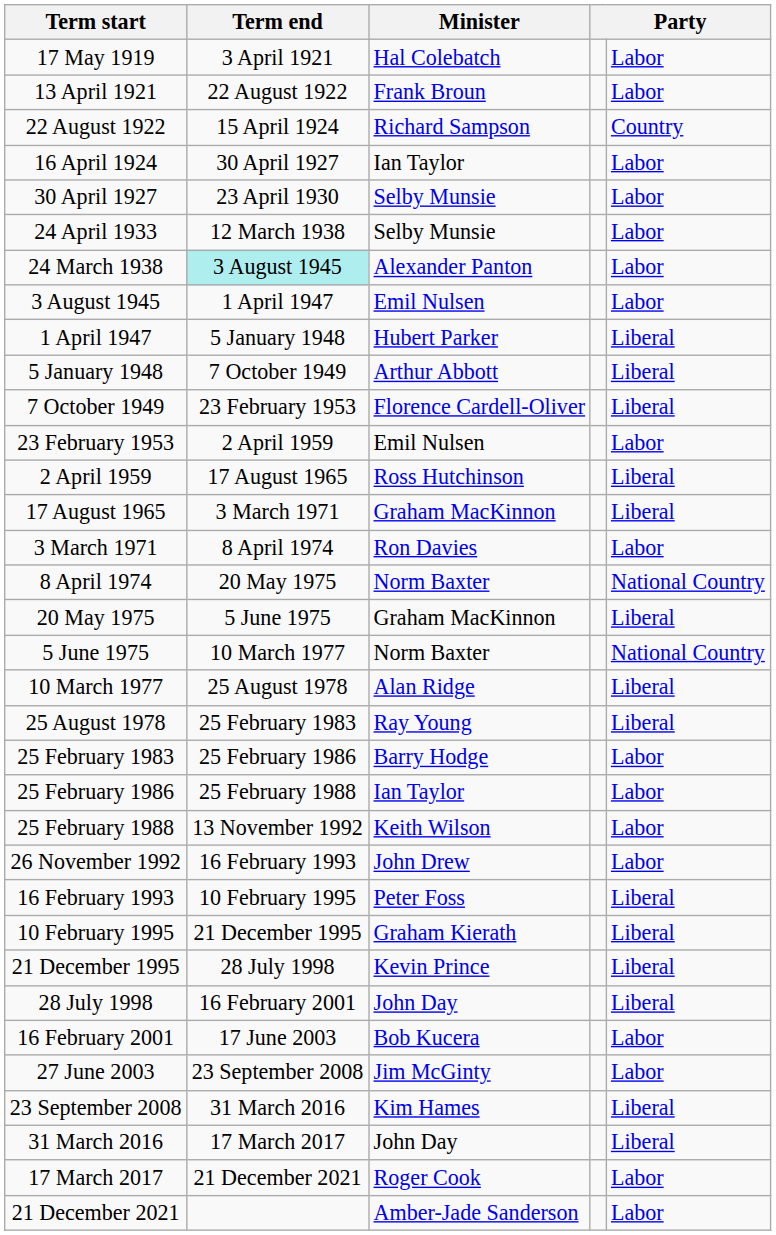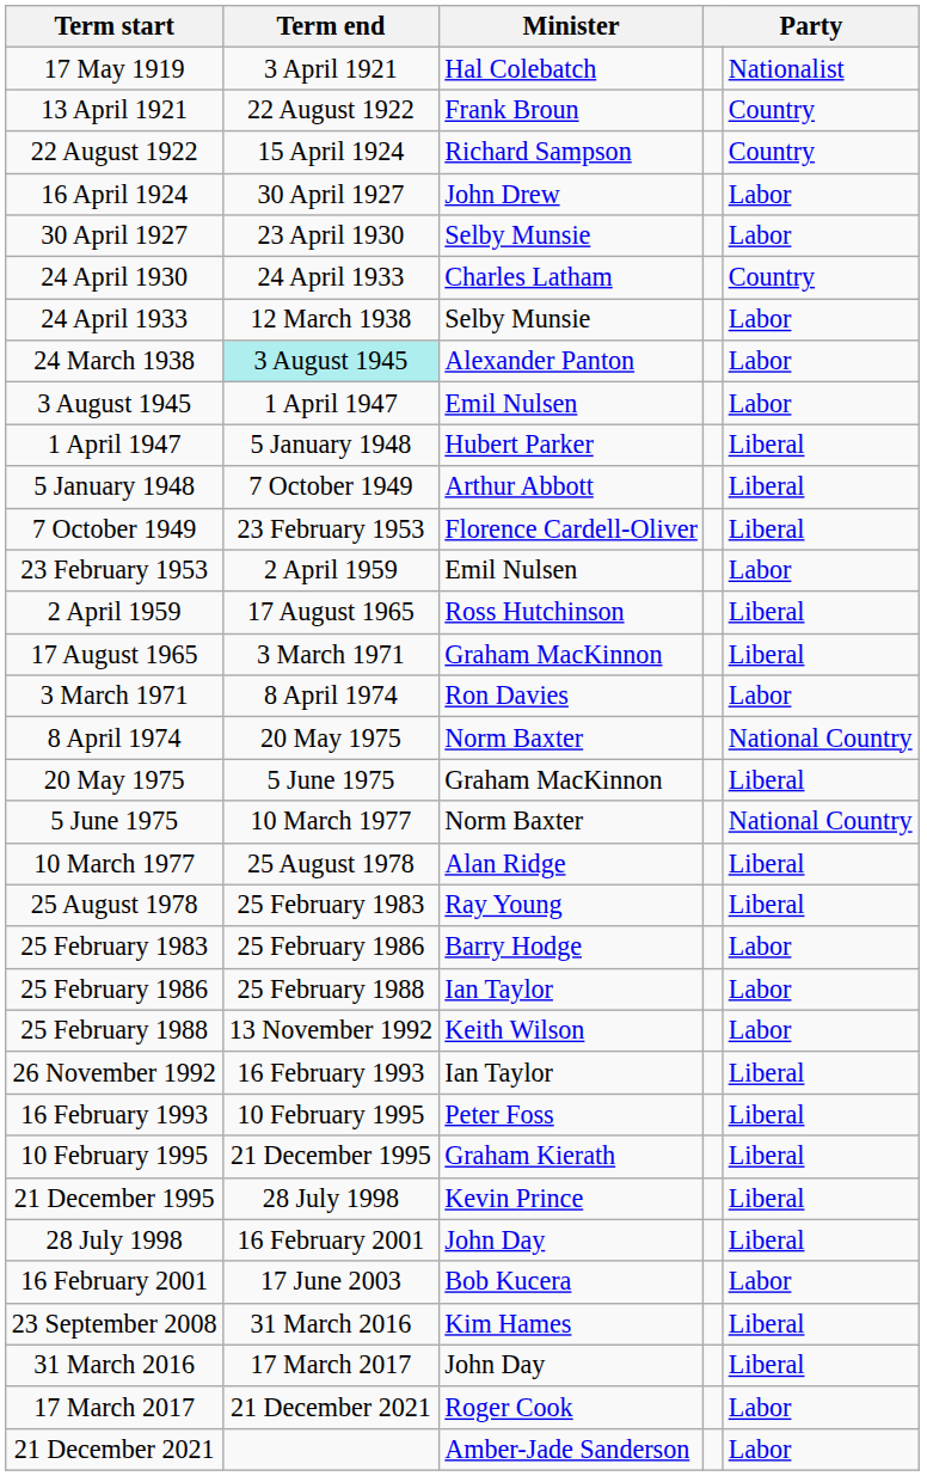17 May 1919 | column 5: Labor -> Nationalist
13 April 1921 | column 5: Labor -> Country
16 April 1924 | Minister: Ian Taylor -> John Drew
+ row: 24 April 1930 | 24 April 1933 | Charles Latham | Country
26 November 1992 | Minister: John Drew -> Ian Taylor
26 November 1992 | column 5: Labor -> Liberal
- row: 27 June 2003 | 23 September 2008 | Jim McGinty | Labor
